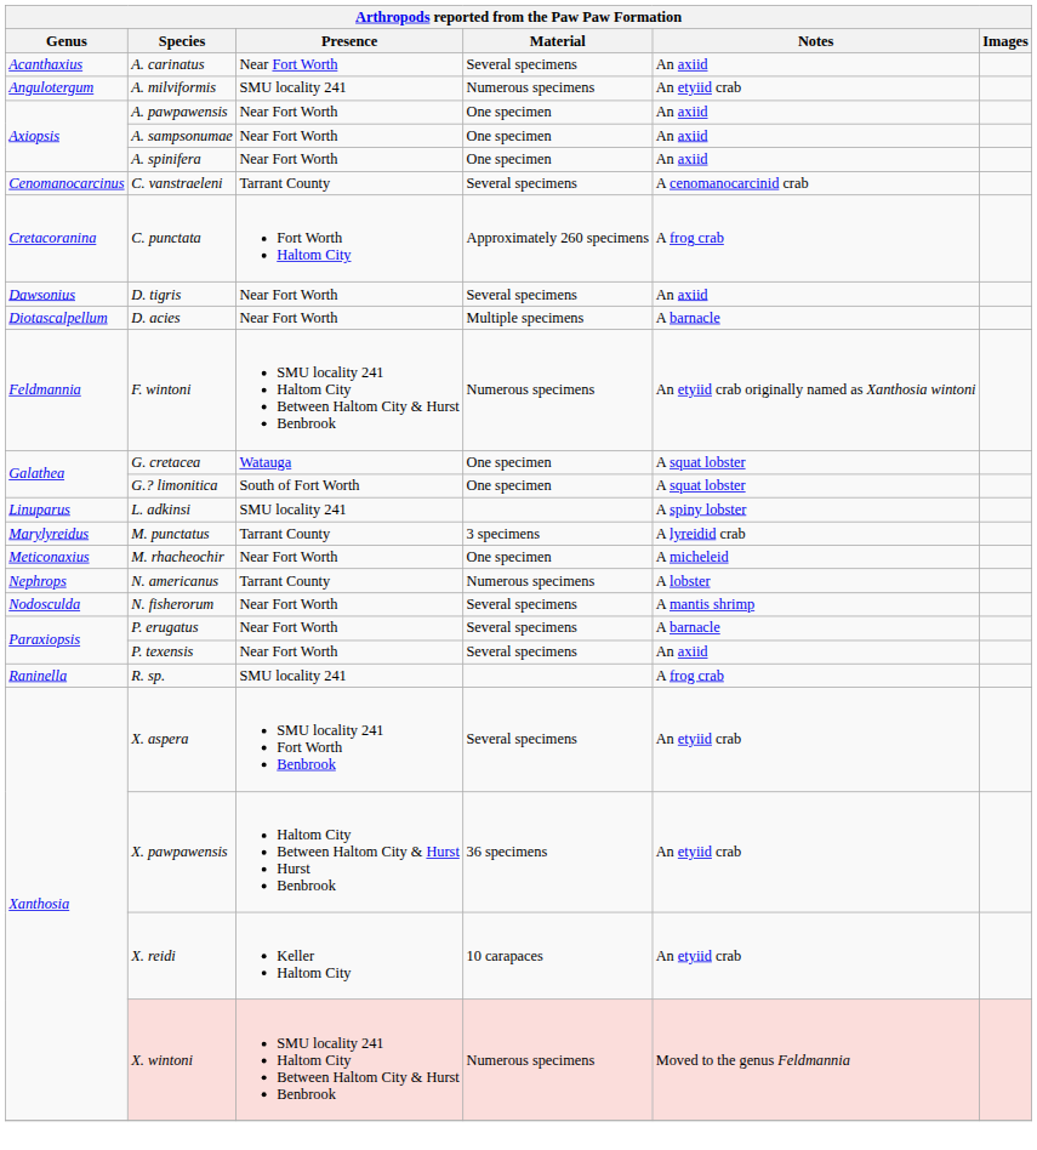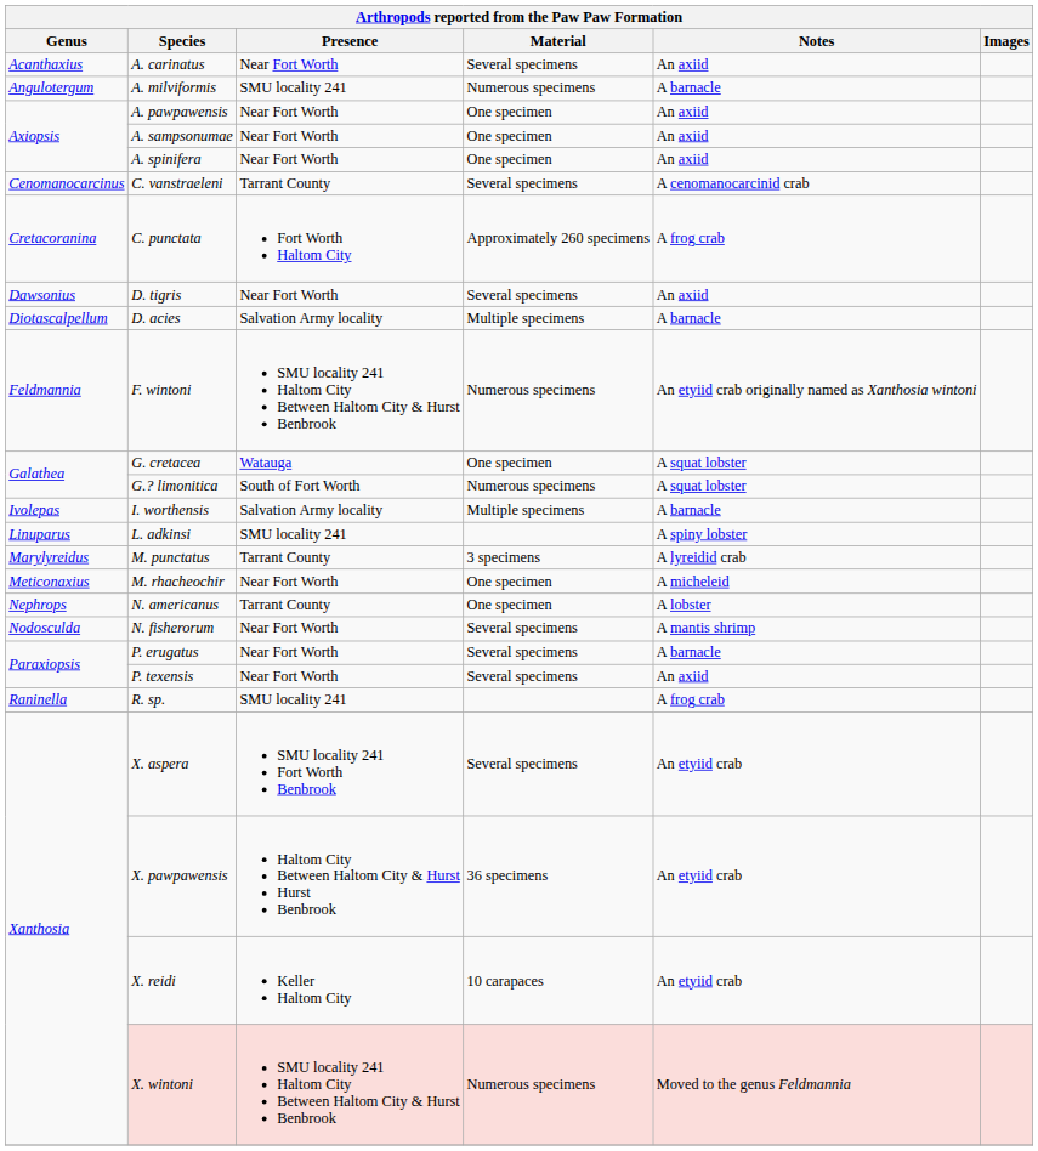A. milviformis | Notes: An etyiid crab -> A barnacle
D. acies | Presence: Near Fort Worth -> Salvation Army locality
G.? limonitica | Material: One specimen -> Numerous specimens
+ row: Ivolepas | I. worthensis | Salvation Army locality | Multiple specimens | A barnacle
N. americanus | Material: Numerous specimens -> One specimen
